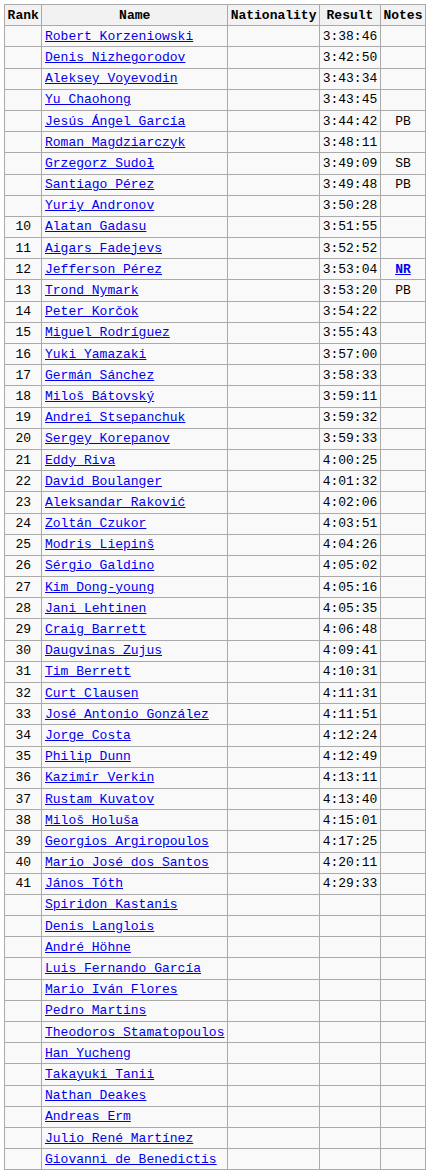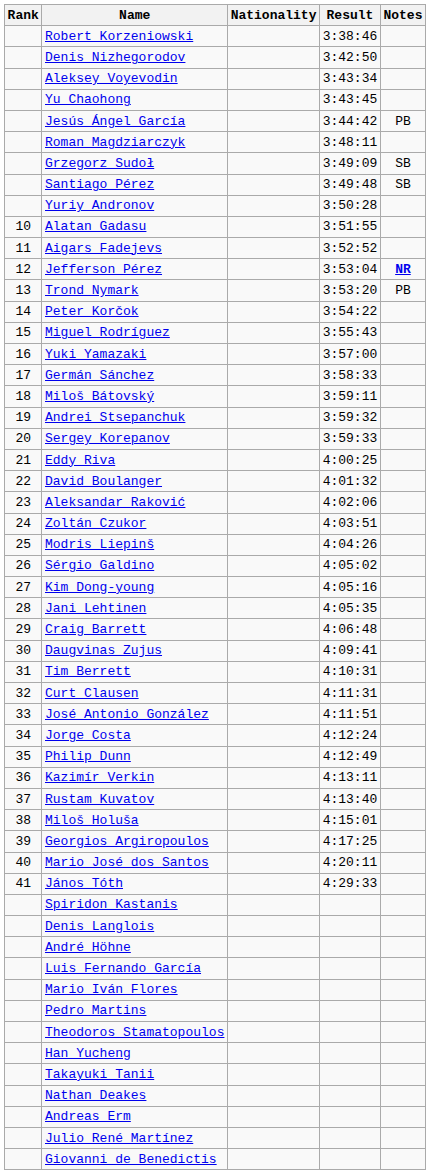Santiago Pérez | Notes: PB -> SB
